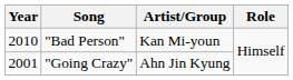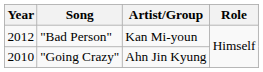"Bad Person" | Year: 2010 -> 2012
"Going Crazy" | Year: 2001 -> 2010
